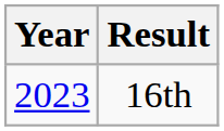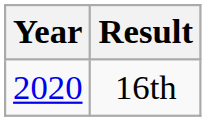16th | Year: 2023 -> 2020
